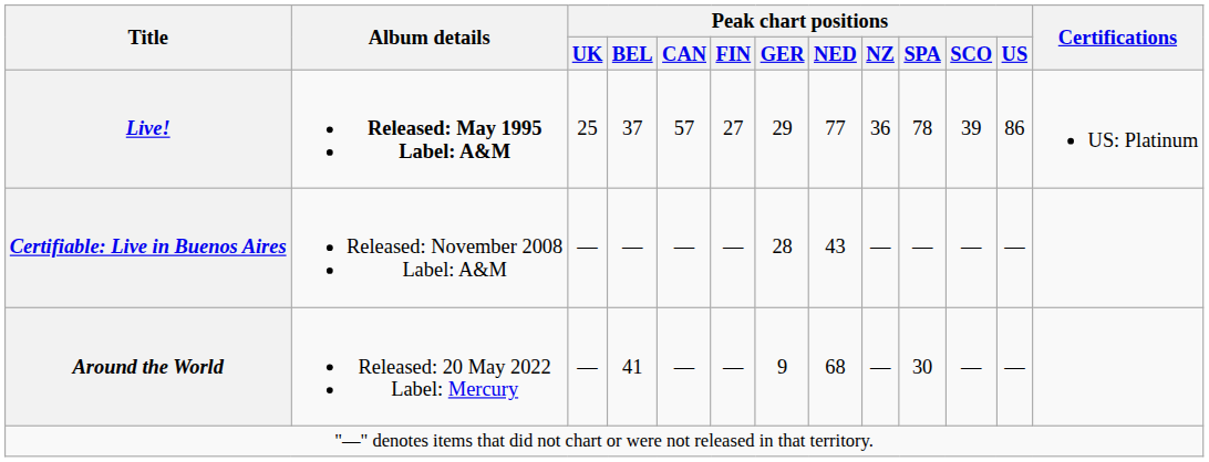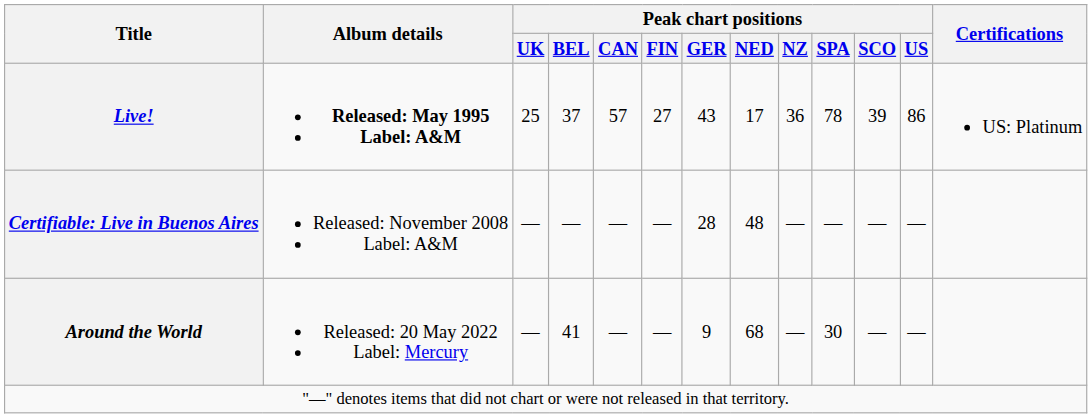Live! | Peak chart positions / GER: 29 -> 43
Live! | Peak chart positions / NED: 77 -> 17
Certifiable: Live in Buenos Aires | Peak chart positions / NED: 43 -> 48
